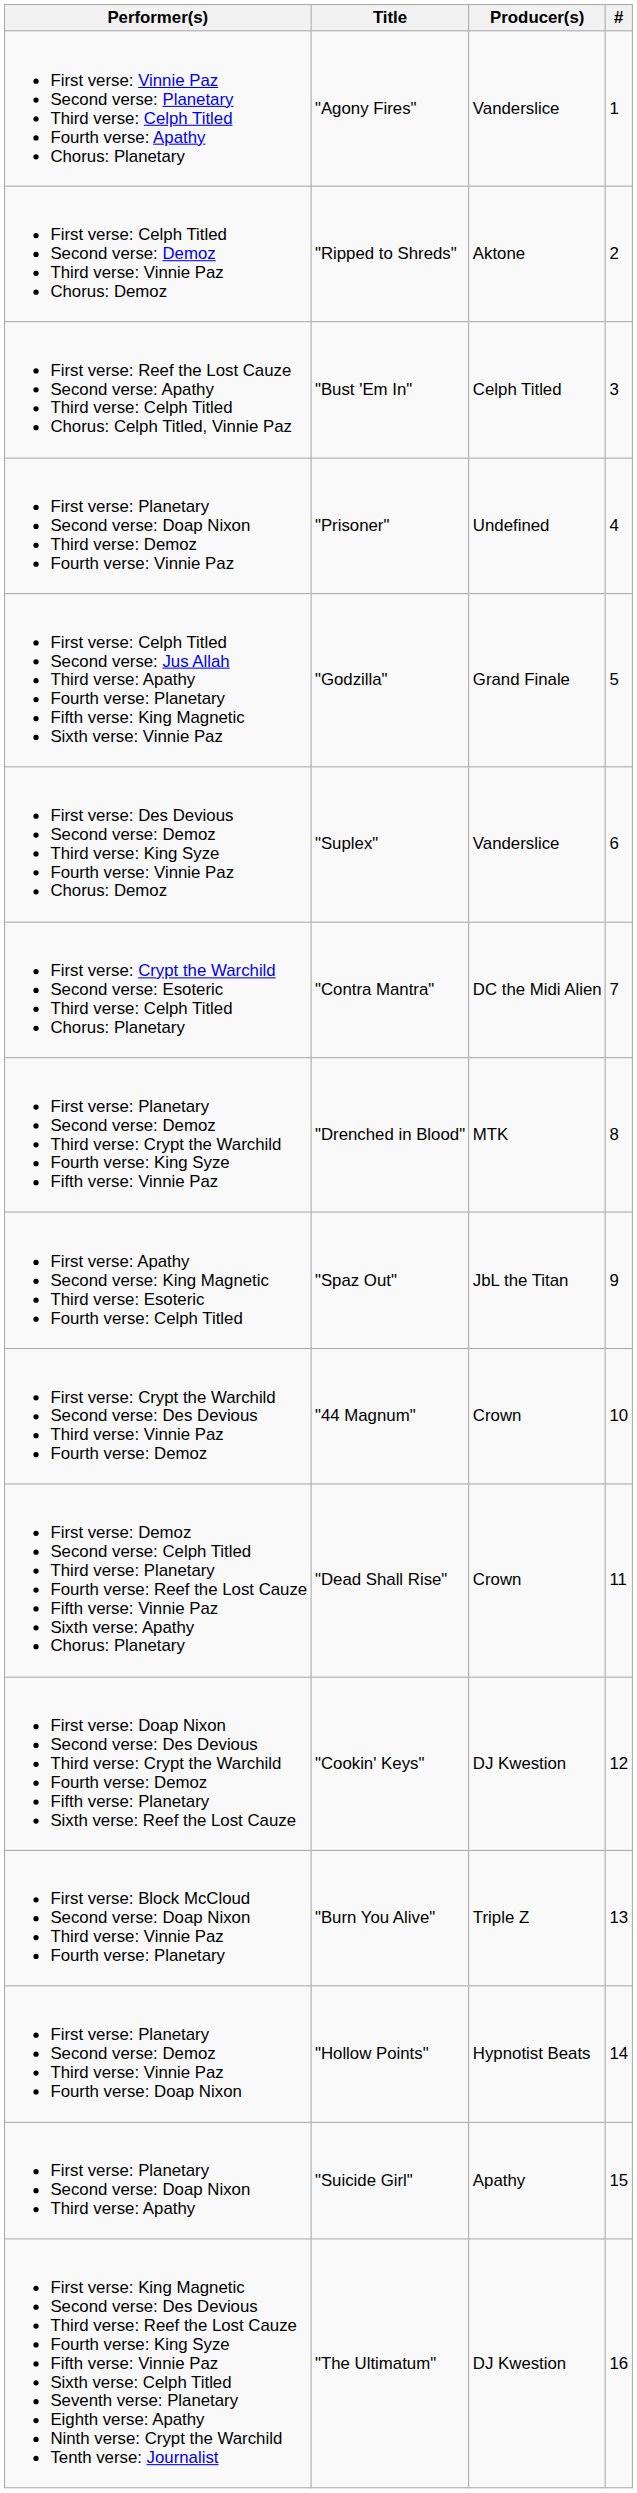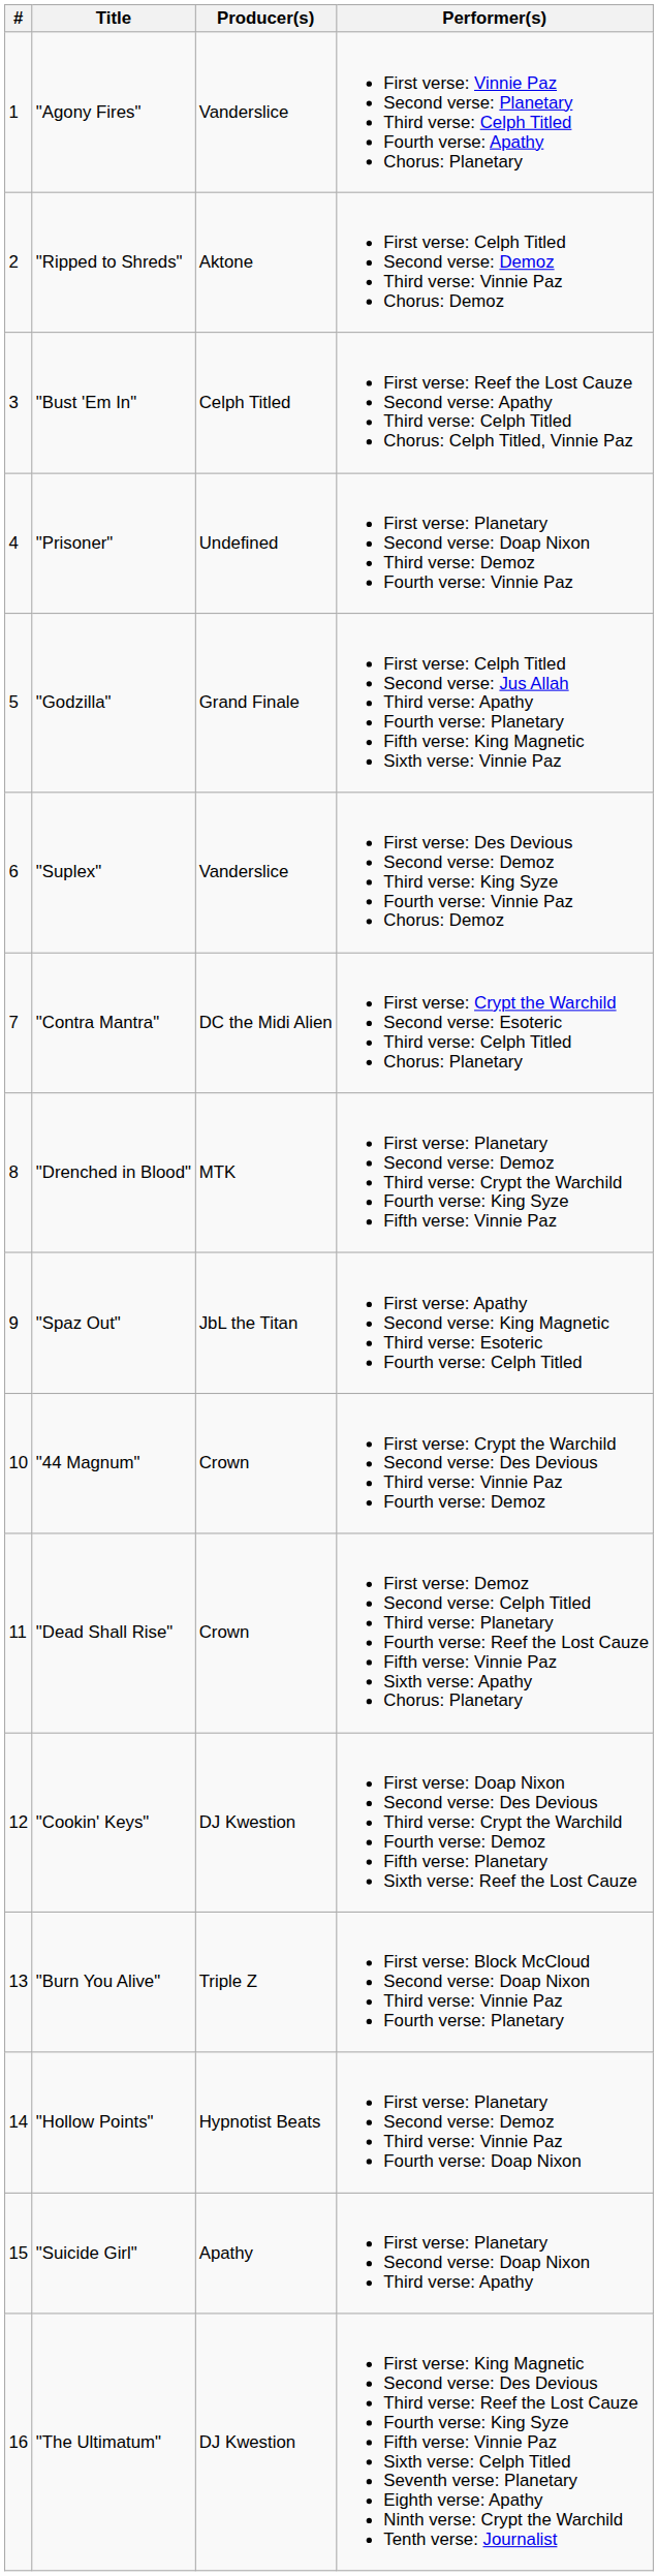columns swapped: # <-> Performer(s)
